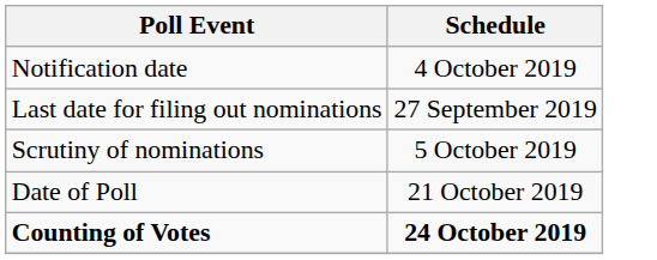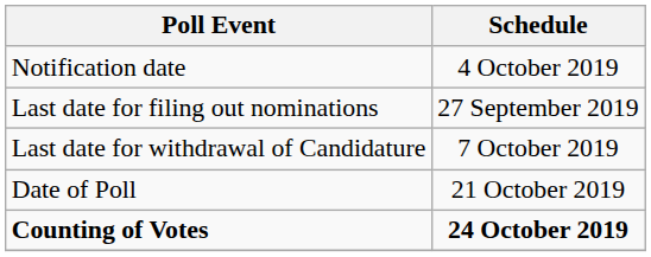- row: Scrutiny of nominations | 5 October 2019
+ row: Last date for withdrawal of Candidature | 7 October 2019
